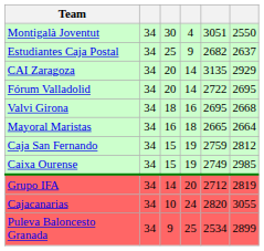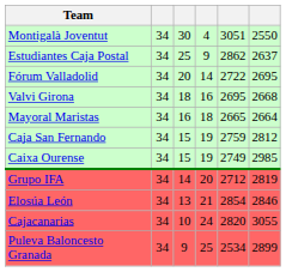Estudiantes Caja Postal | column 5: 2682 -> 2862
- row: CAI Zaragoza | 34 | 20 | 14 | 3135 | 2929
+ row: Elosúa León | 34 | 13 | 21 | 2854 | 2846
